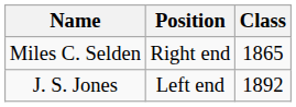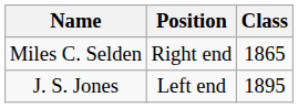J. S. Jones | Class: 1892 -> 1895
